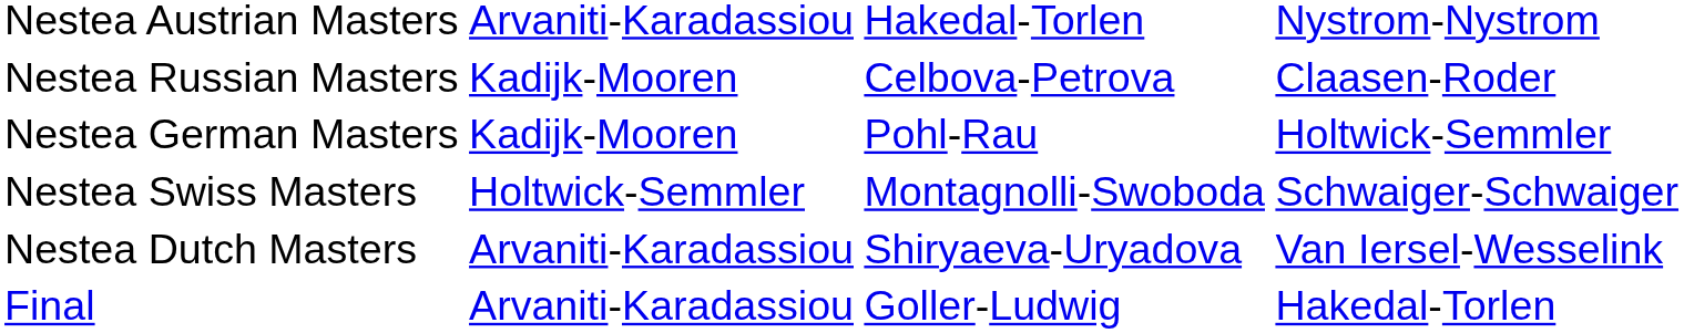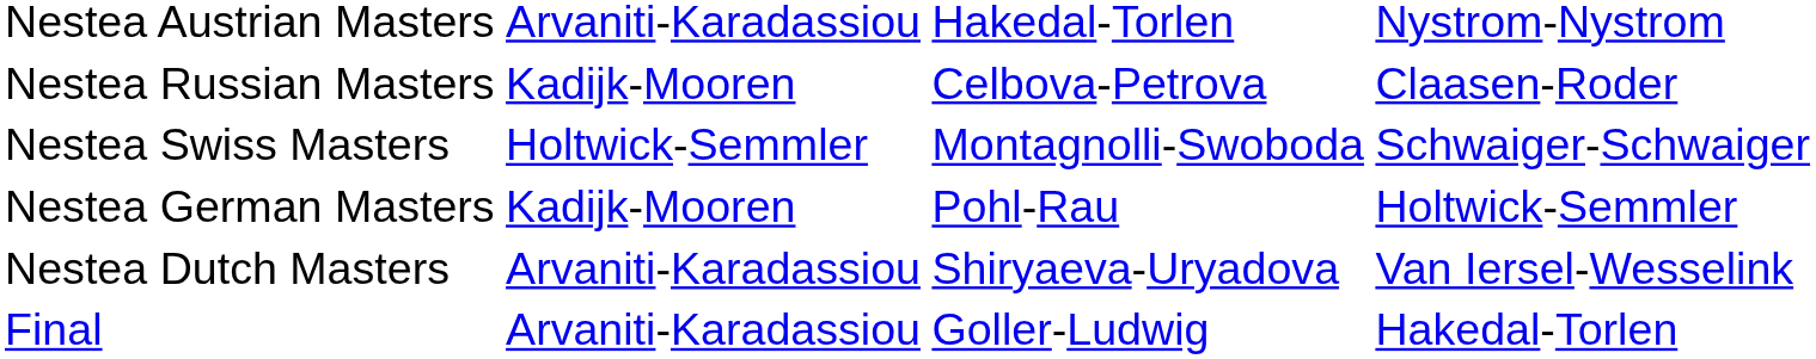rows swapped: Nestea German Masters <-> Nestea Swiss Masters
